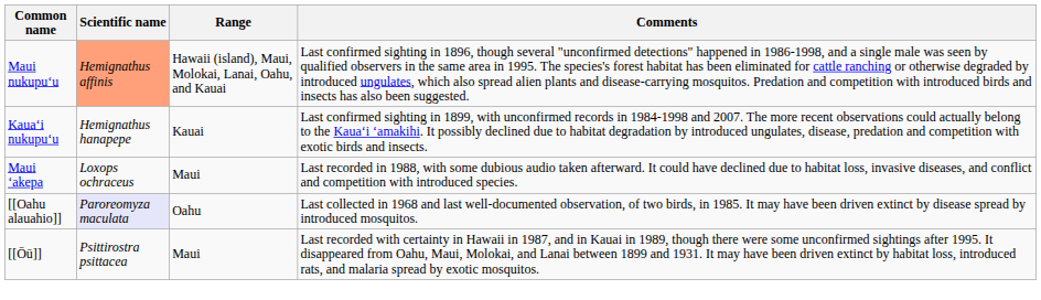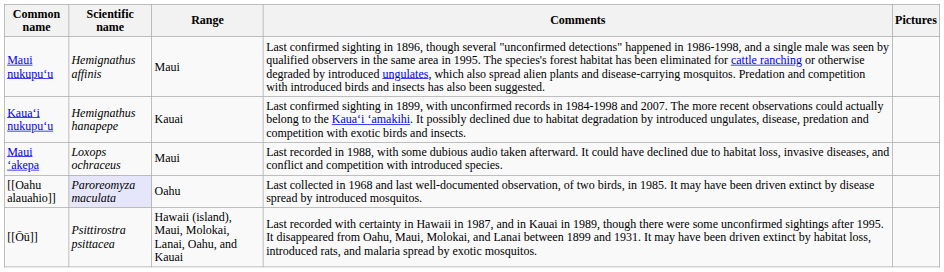+ column: Pictures
Maui nukupuʻu | Scientific name: lightsalmon background -> no background
Maui nukupuʻu | Range: Hawaii (island), Maui, Molokai, Lanai, Oahu, and Kauai -> Maui
[[Ōū]] | Range: Maui -> Hawaii (island), Maui, Molokai, Lanai, Oahu, and Kauai
